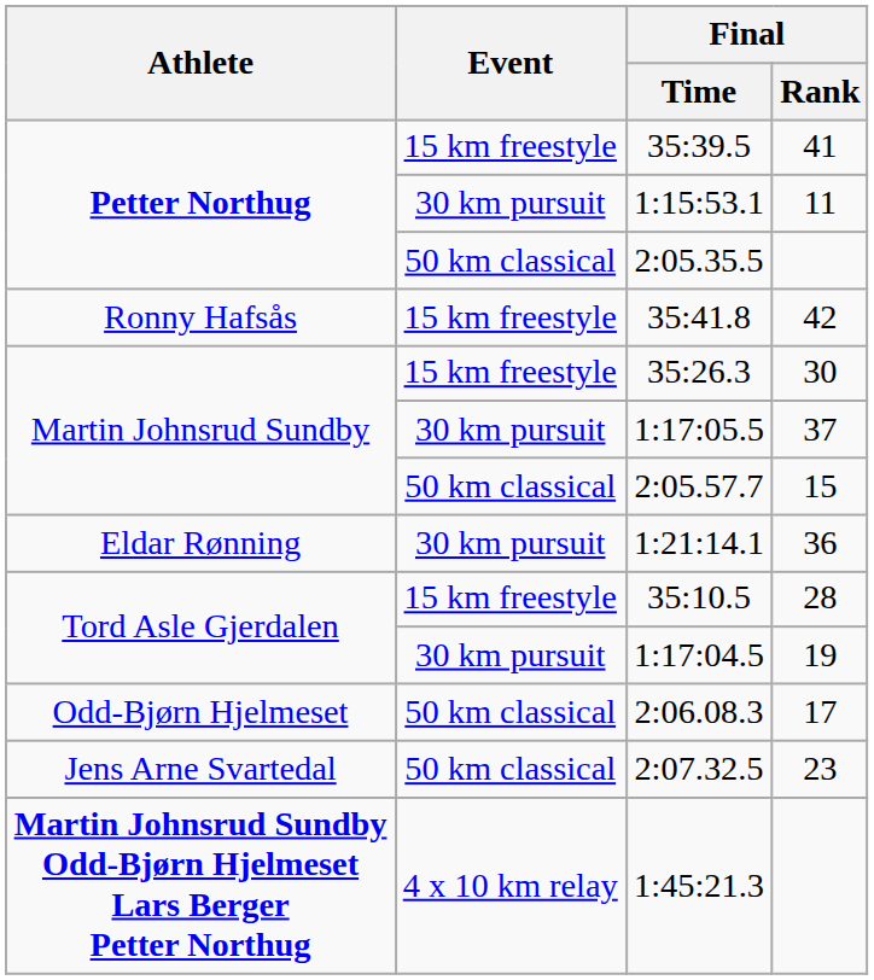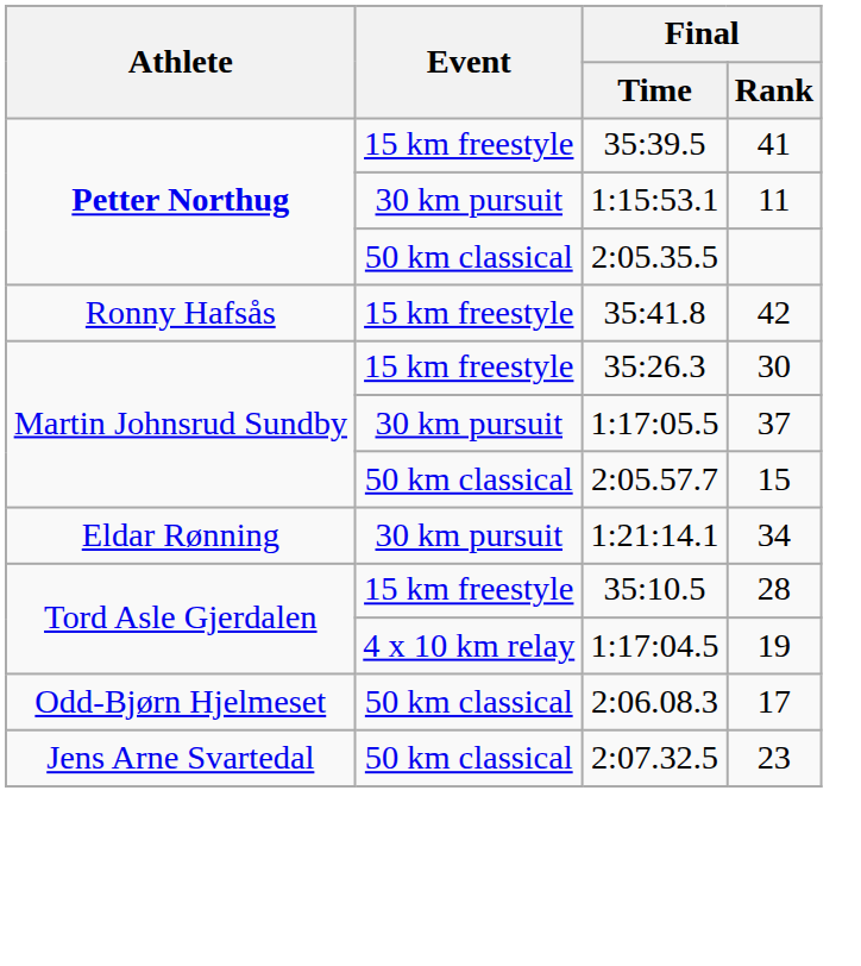1:21:14.1 | Final / Rank: 36 -> 34
1:17:04.5 | Event: 30 km pursuit -> 4 x 10 km relay
- row: Martin Johnsrud Sundby Odd-Bjørn Hjelmeset Lars Berger Petter Northug | 4 x 10 km relay | 1:45:21.3
